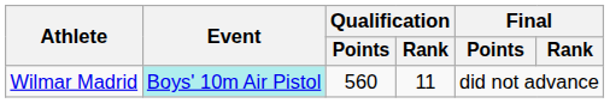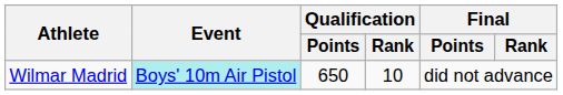Wilmar Madrid | Qualification / Points: 560 -> 650
Wilmar Madrid | Qualification / Rank: 11 -> 10
